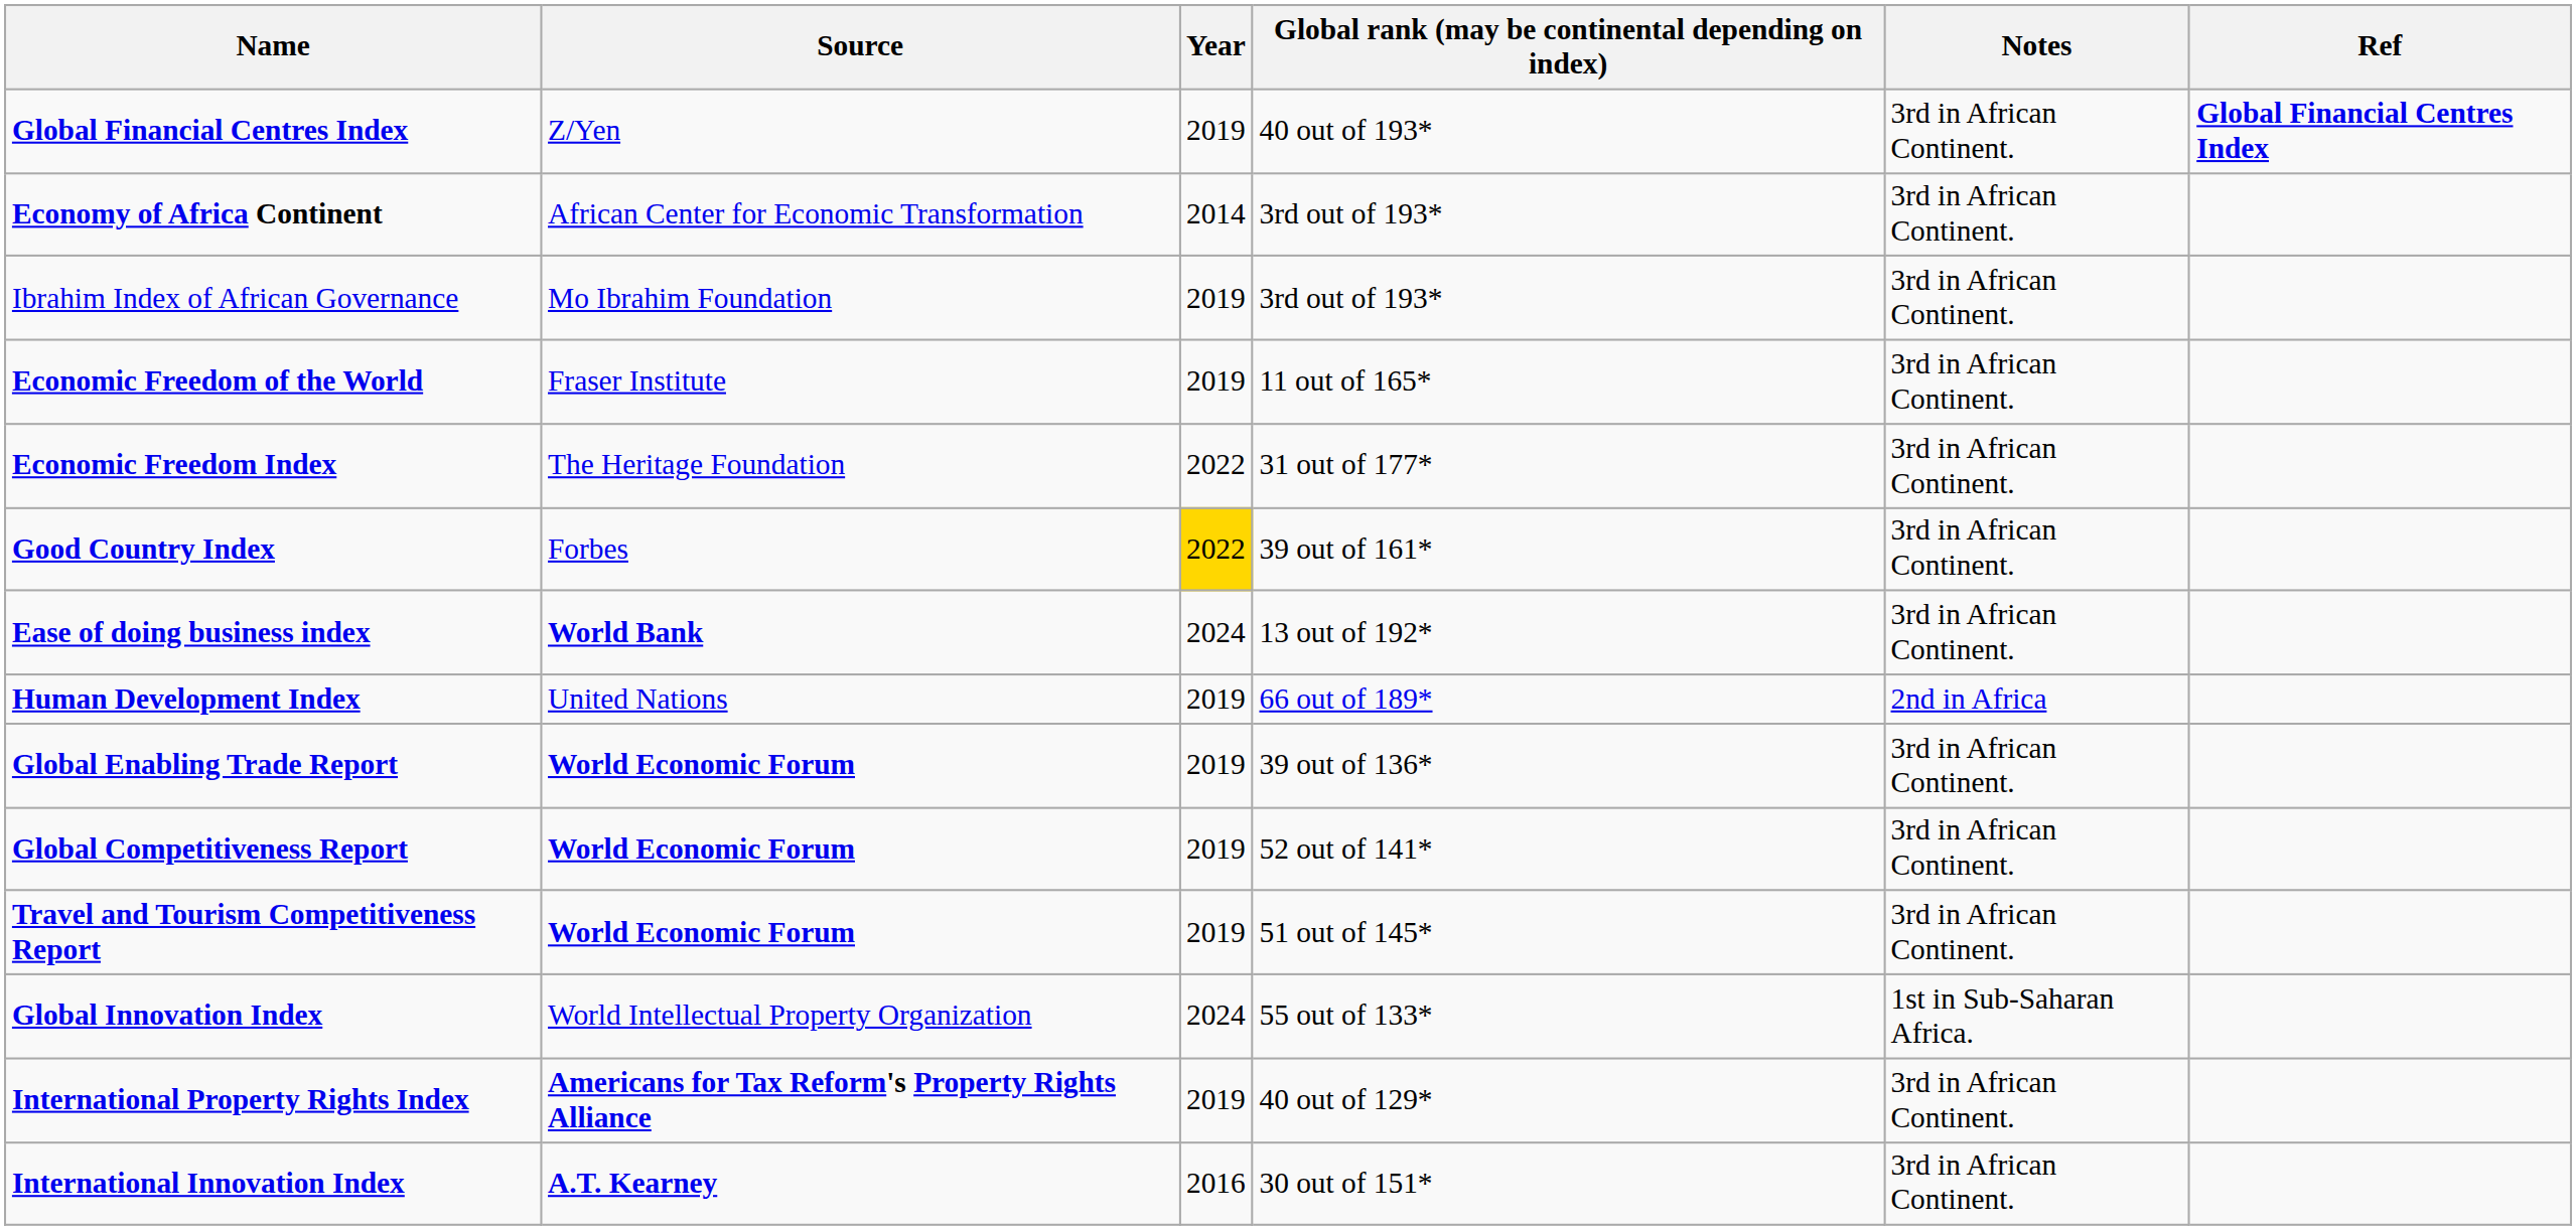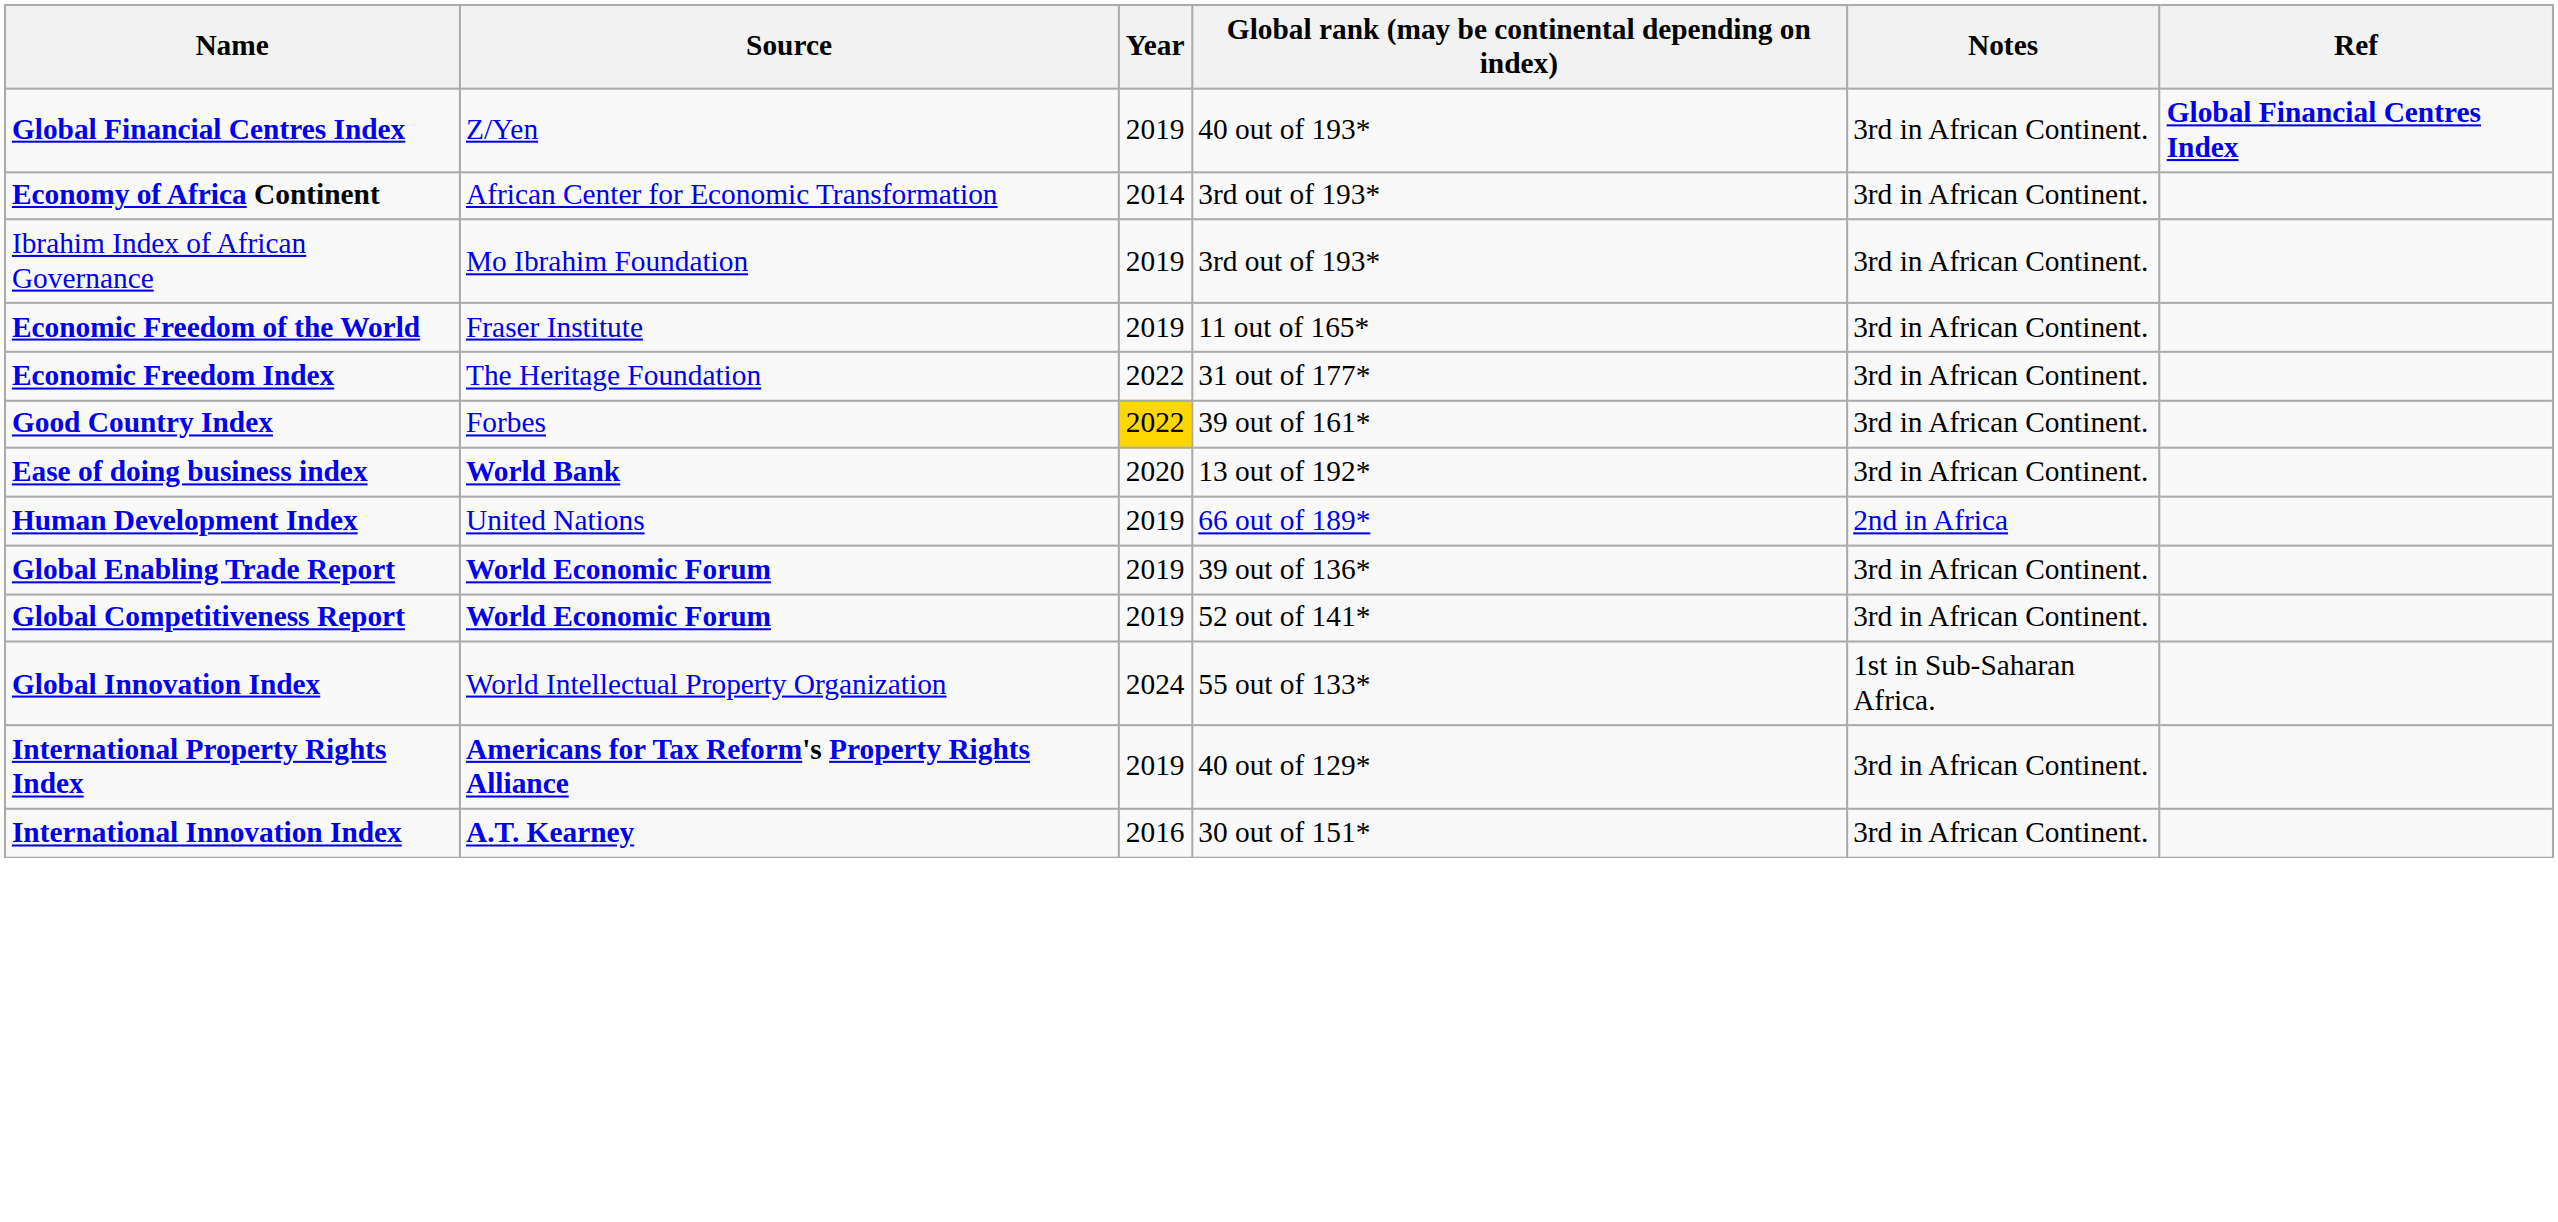Ease of doing business index | Year: 2024 -> 2020
- row: Travel and Tourism Competitiveness Report | World Economic Forum | 2019 | 51 out of 145* | 3rd in African Continent.
